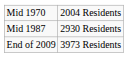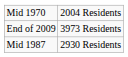rows swapped: Mid 1987 <-> End of 2009
